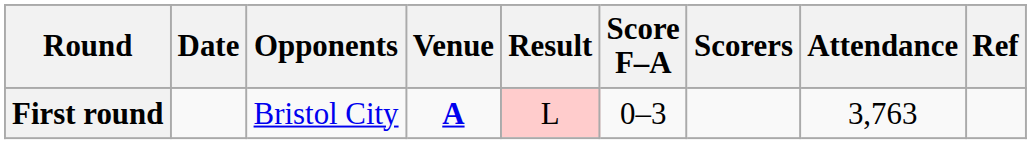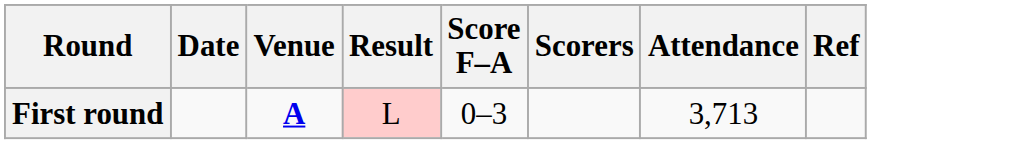- column: Opponents | Bristol City
First round | Attendance: 3,763 -> 3,713
